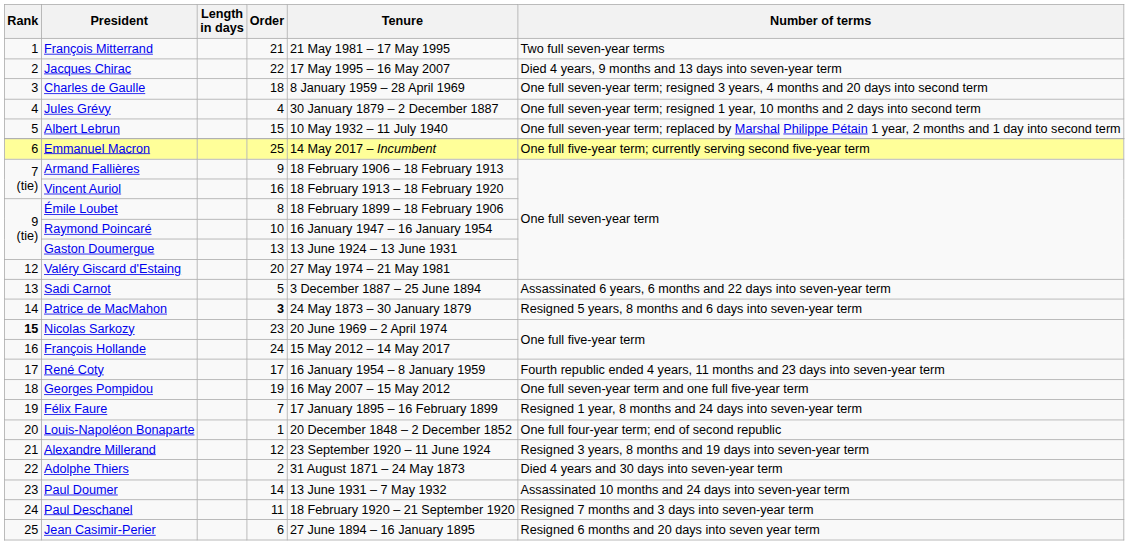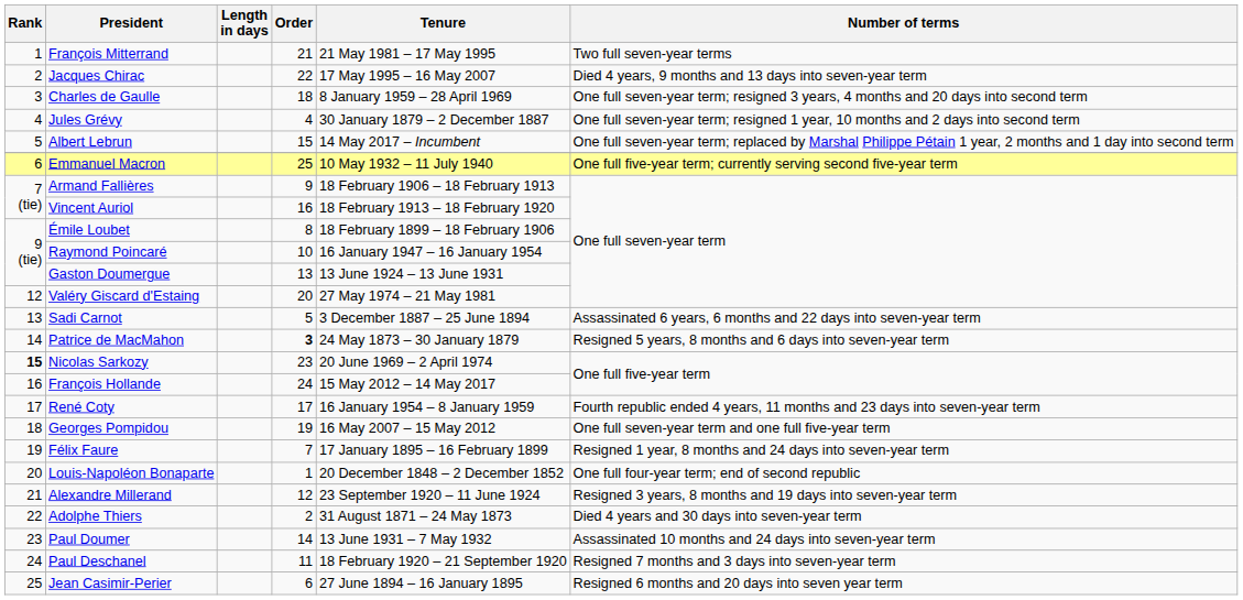Albert Lebrun | Tenure: 10 May 1932 – 11 July 1940 -> 14 May 2017 – Incumbent
Emmanuel Macron | Tenure: 14 May 2017 – Incumbent -> 10 May 1932 – 11 July 1940
